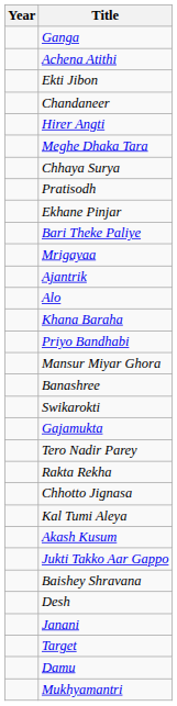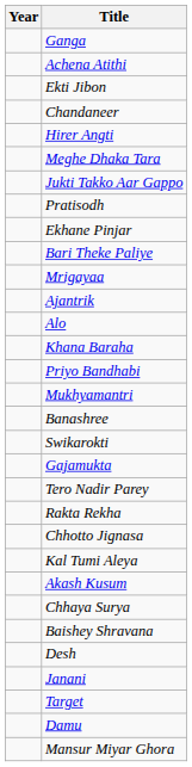rows swapped: Jukti Takko Aar Gappo <-> Chhaya Surya
rows swapped: Mansur Miyar Ghora <-> Mukhyamantri
